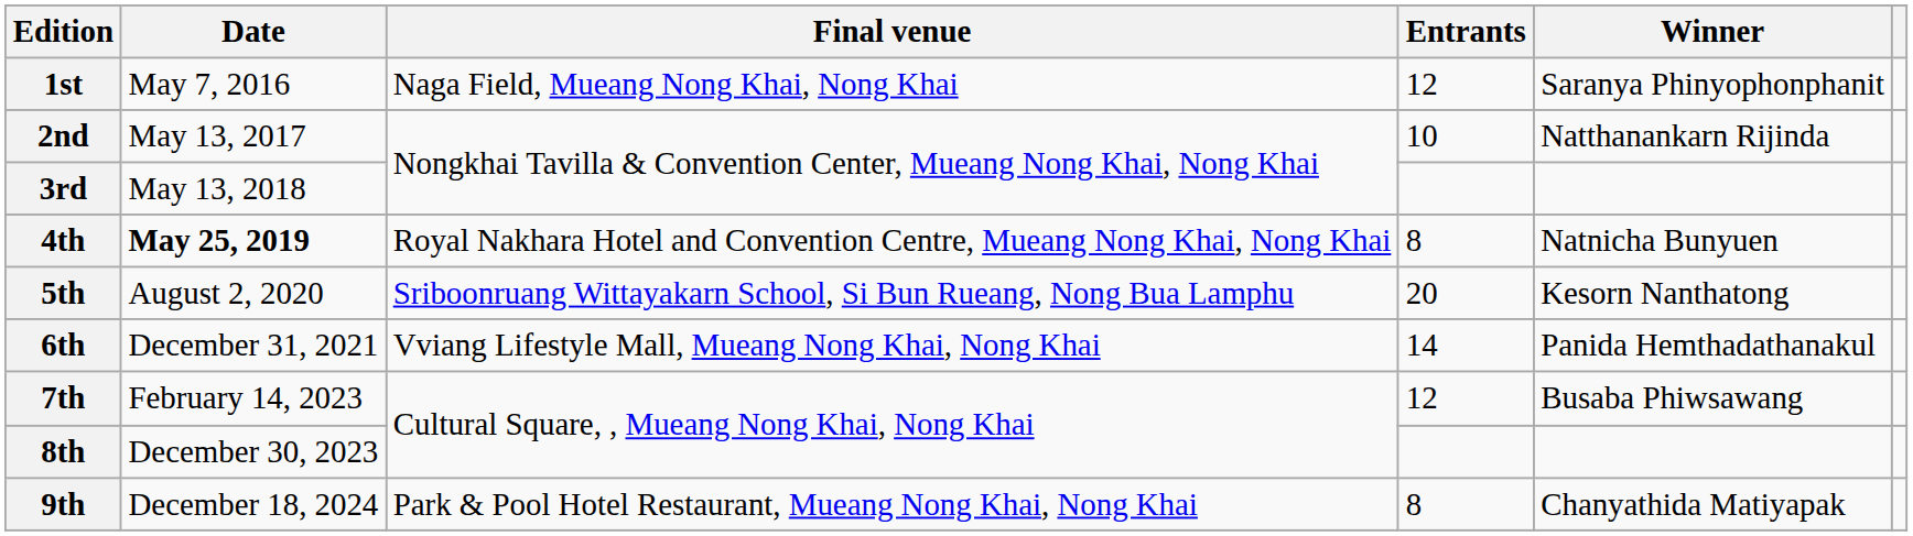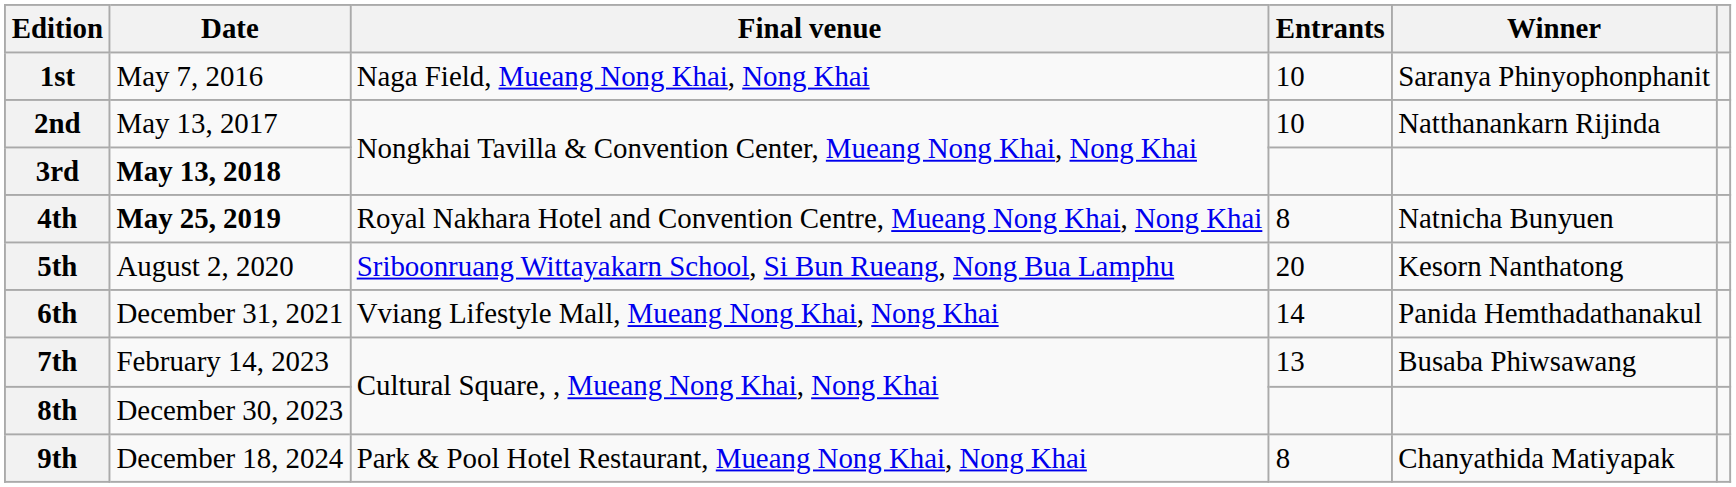1st | Entrants: 12 -> 10
3rd | Date: normal -> bold
7th | Entrants: 12 -> 13
